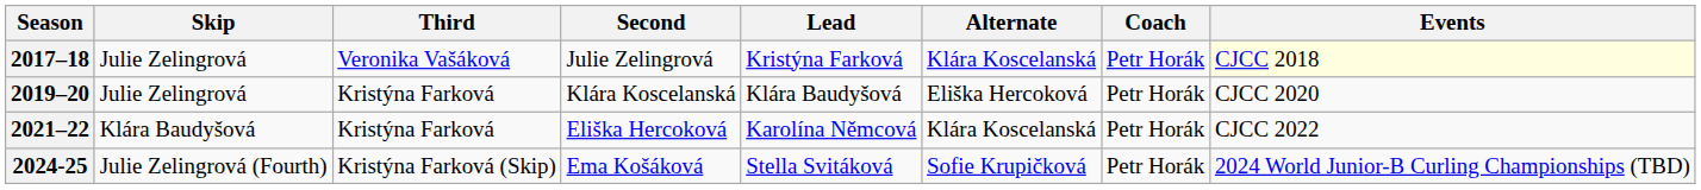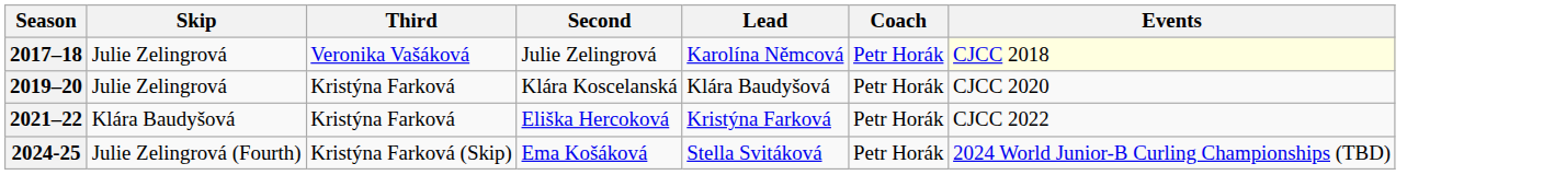- column: Alternate | Klára Koscelanská | Eliška Hercoková | Klára Koscelanská | Sofie Krupičková
2017–18 | Lead: Kristýna Farková -> Karolína Němcová
2021–22 | Lead: Karolína Němcová -> Kristýna Farková
